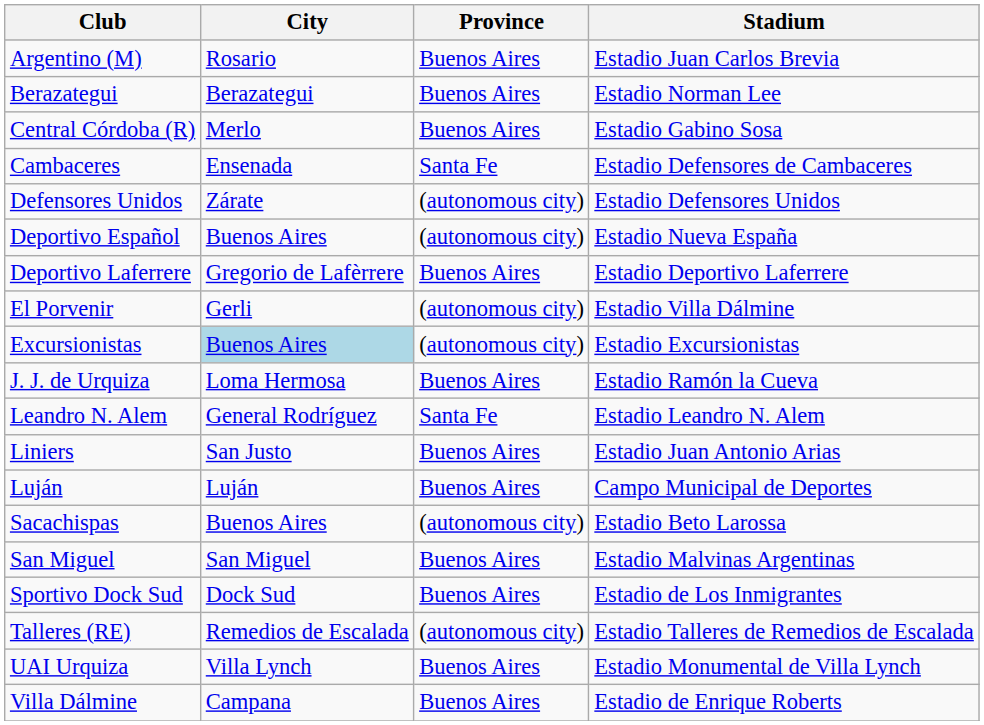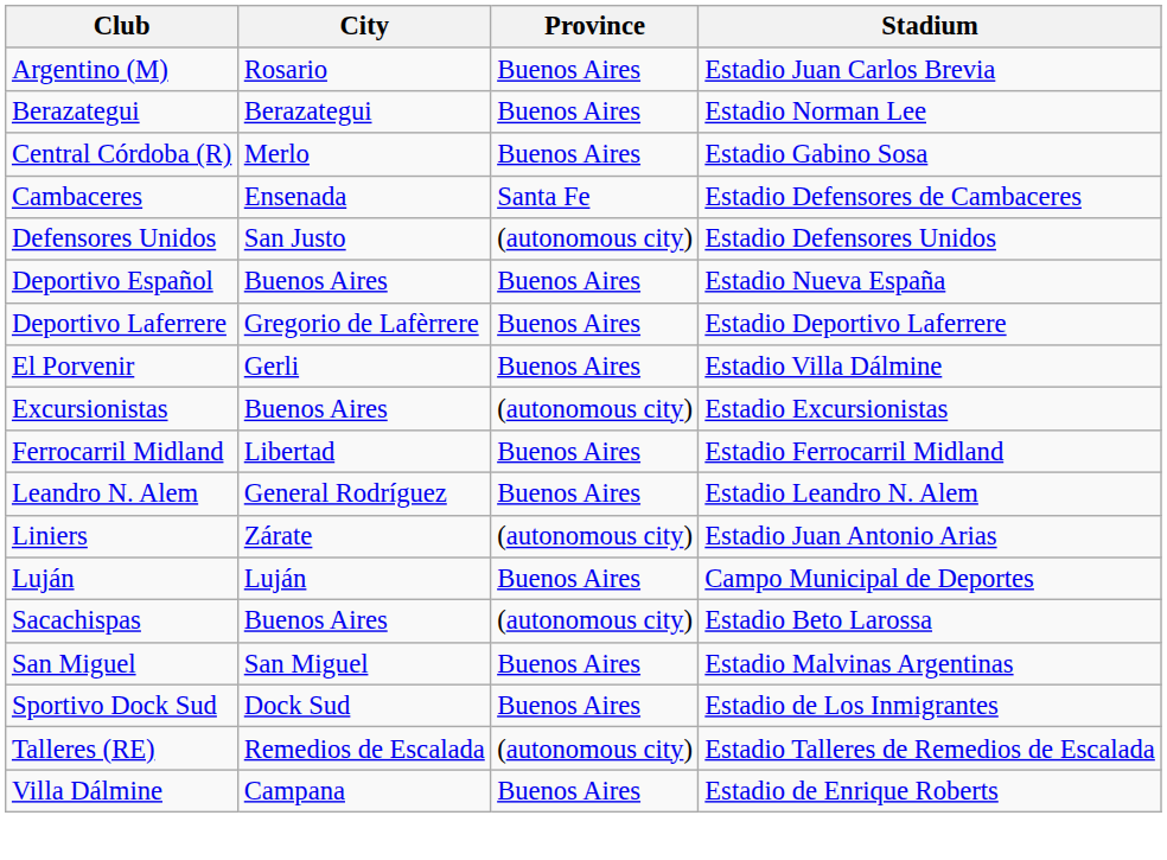Defensores Unidos | City: Zárate -> San Justo
Deportivo Español | Province: (autonomous city) -> Buenos Aires
El Porvenir | Province: (autonomous city) -> Buenos Aires
Excursionistas | City: lightblue background -> no background
+ row: Ferrocarril Midland | Libertad | Buenos Aires | Estadio Ferrocarril Midland
- row: J. J. de Urquiza | Loma Hermosa | Buenos Aires | Estadio Ramón la Cueva
Leandro N. Alem | Province: Santa Fe -> Buenos Aires
Liniers | City: San Justo -> Zárate
Liniers | Province: Buenos Aires -> (autonomous city)
- row: UAI Urquiza | Villa Lynch | Buenos Aires | Estadio Monumental de Villa Lynch
